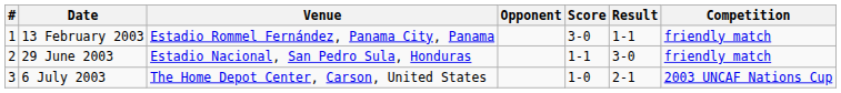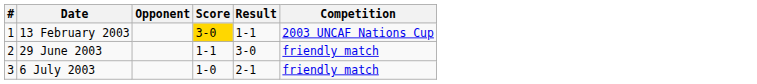- column: Venue | Estadio Rommel Fernández, Panama City, Panama | Estadio Nacional, San Pedro Sula, Honduras | The Home Depot Center, Carson, United States
13 February 2003 | Score: no background -> gold background
13 February 2003 | Competition: friendly match -> 2003 UNCAF Nations Cup
6 July 2003 | Competition: 2003 UNCAF Nations Cup -> friendly match
